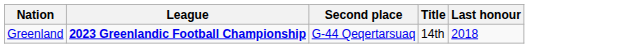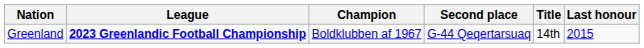+ column: Champion | Boldklubben af 1967
Greenland | Last honour: 2018 -> 2015
